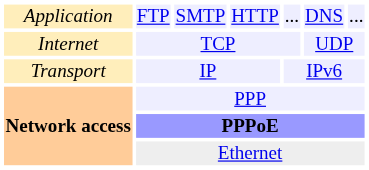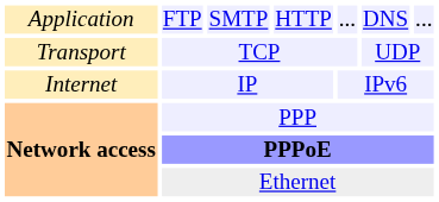TCP | column 1: Internet -> Transport
IP | column 1: Transport -> Internet
